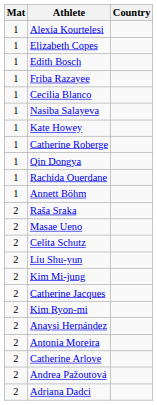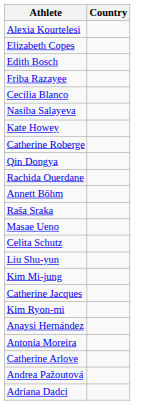- column: Mat | 1 | 1 | 1 | 1 | 1 | 1 | 1 | 1 | 1 | 1 | 1 | 2 | 2 | 2 | 2 | 2 | 2 | 2 | 2 | 2 | 2 | 2 | 2
